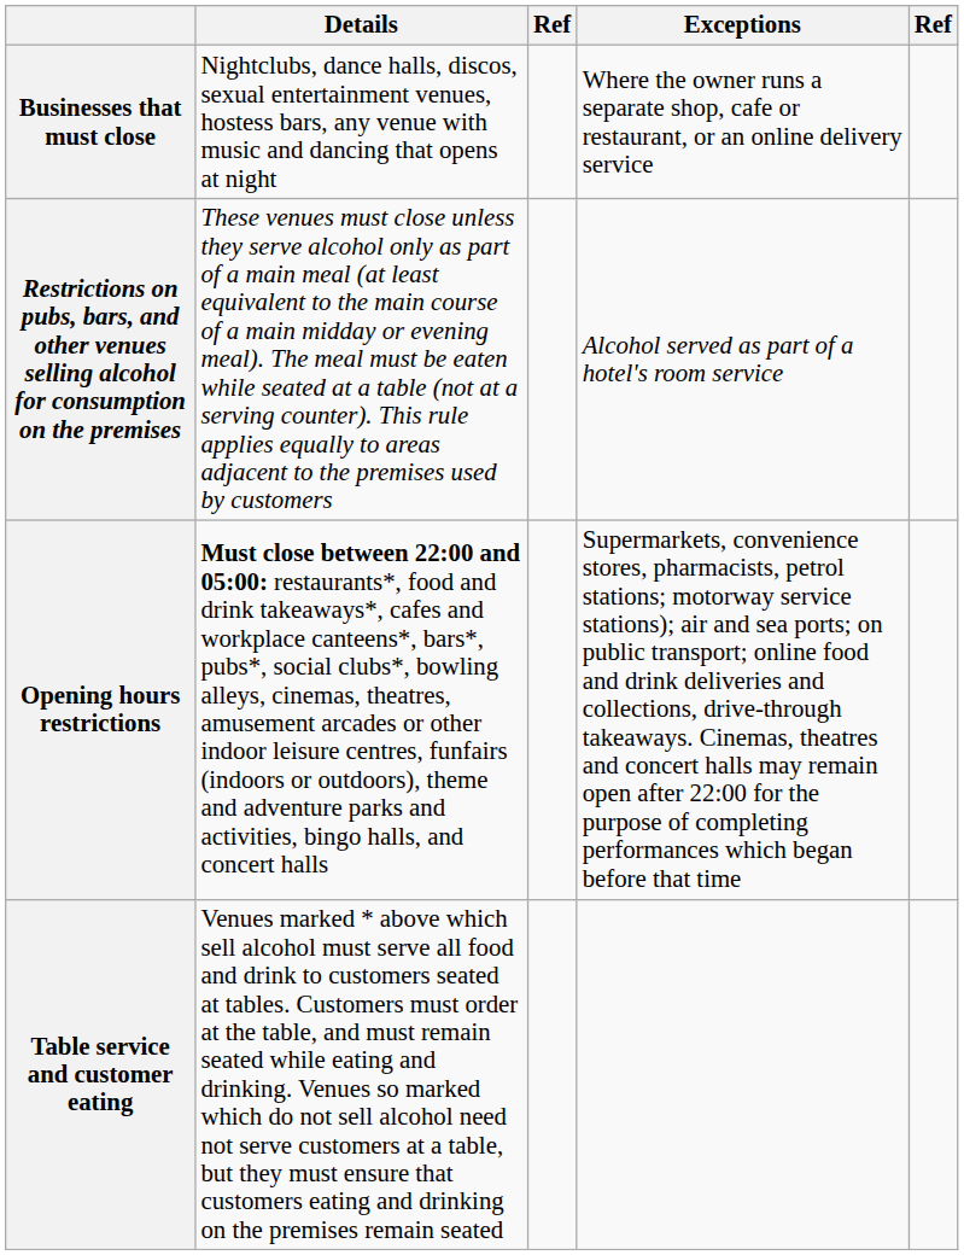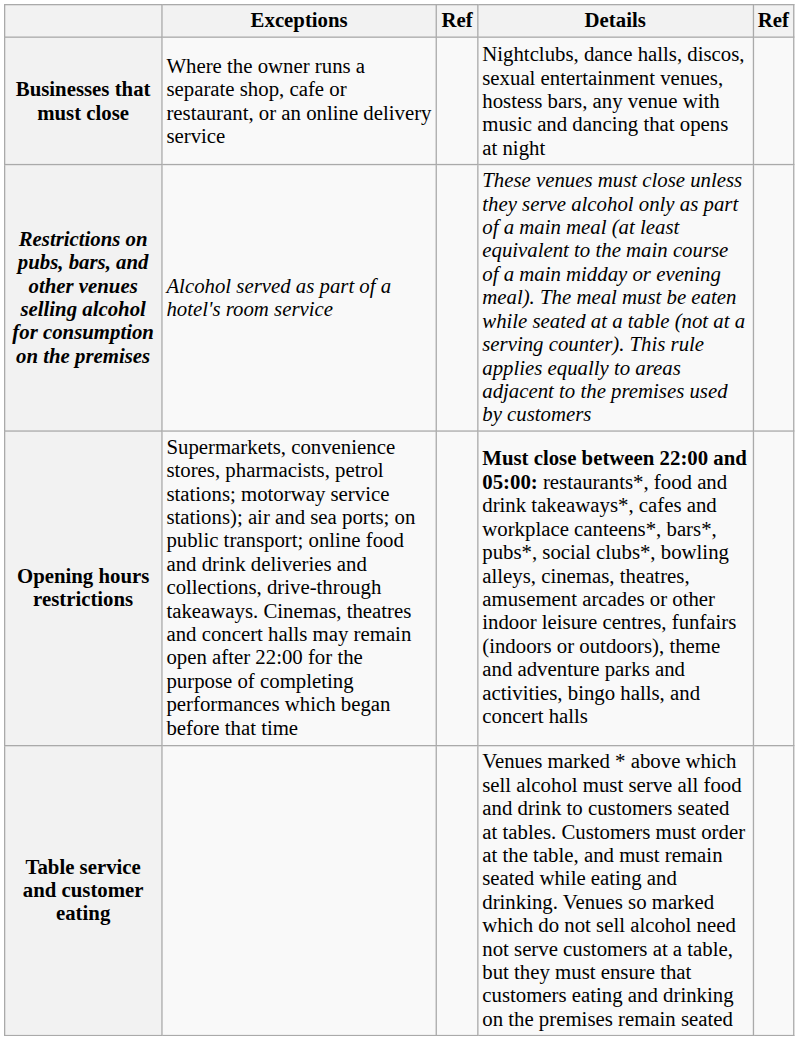columns swapped: Details <-> Exceptions
